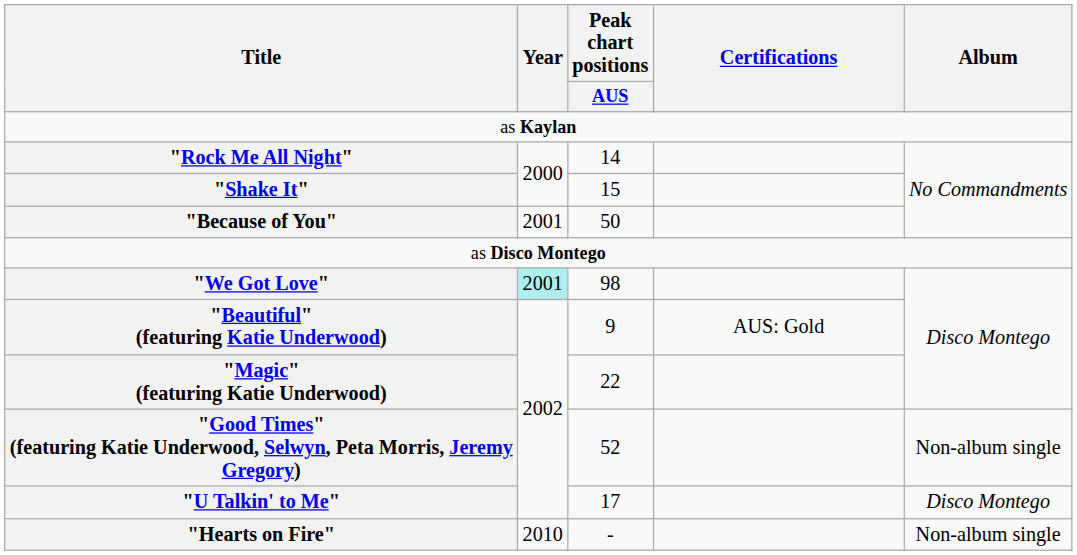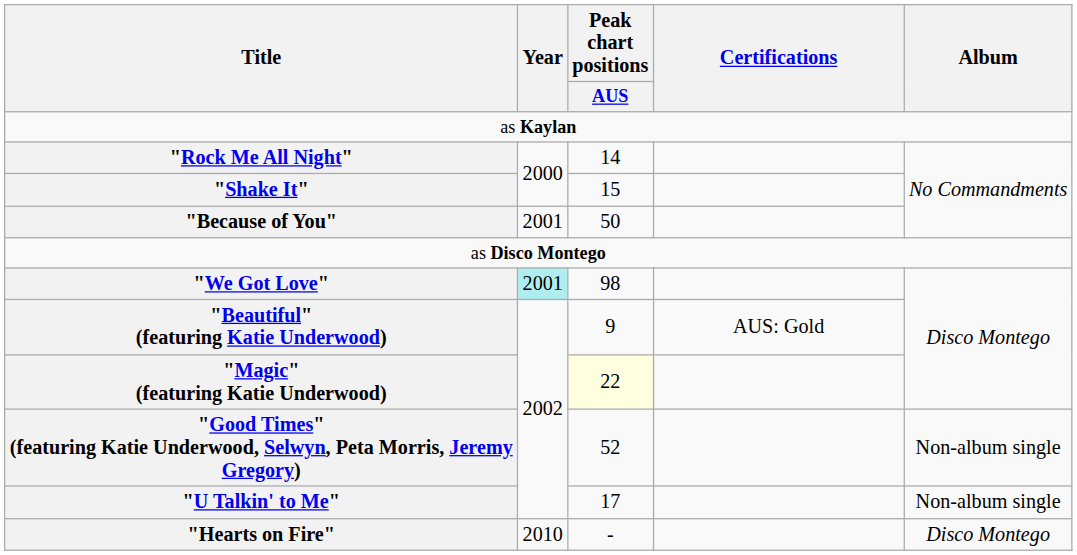"Magic" (featuring Katie Underwood) | Peak chart positions / AUS: no background -> lightyellow background
"U Talkin' to Me" | Album: Disco Montego -> Non-album single
"Hearts on Fire" | Album: Non-album single -> Disco Montego
